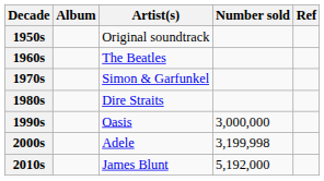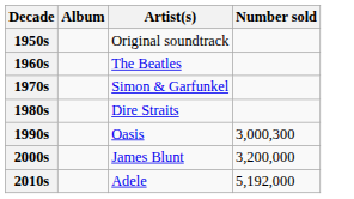- column: Ref
1990s | Number sold: 3,000,000 -> 3,000,300
2000s | Artist(s): Adele -> James Blunt
2000s | Number sold: 3,199,998 -> 3,200,000
2010s | Artist(s): James Blunt -> Adele
